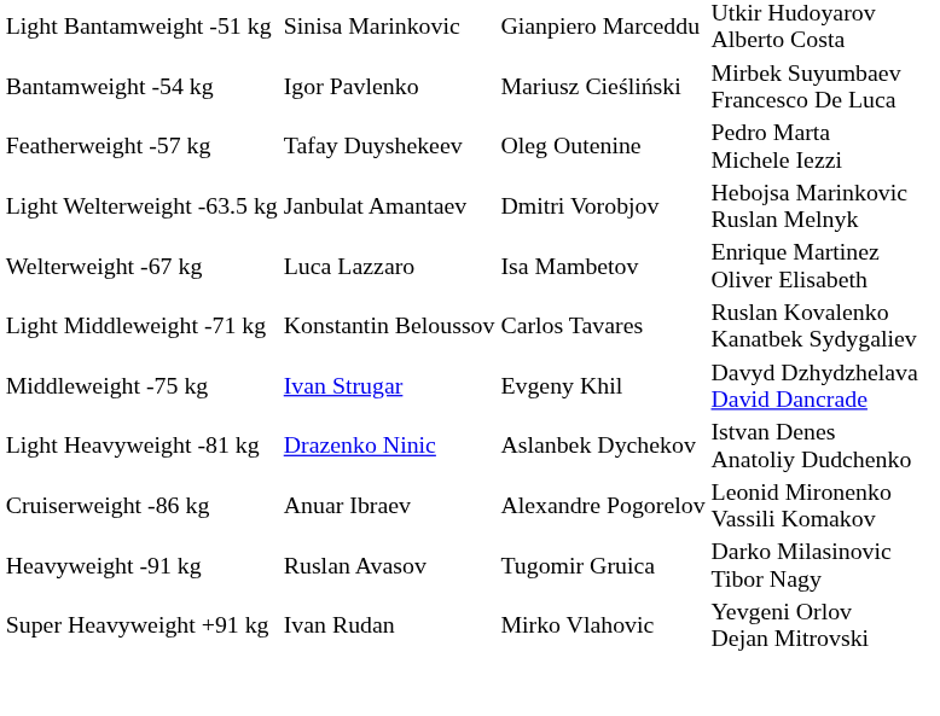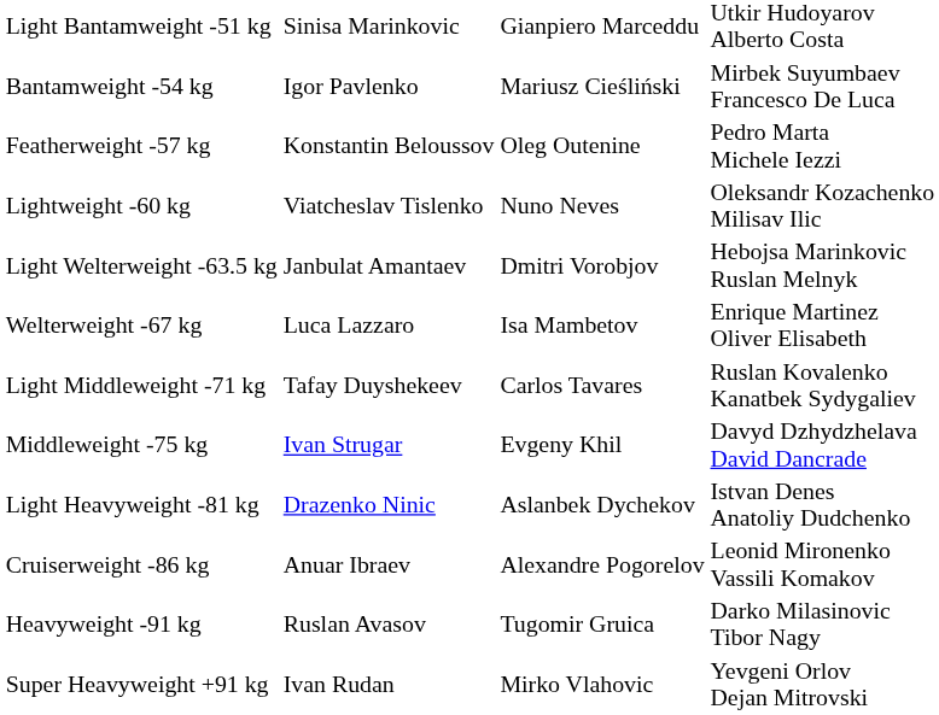Featherweight -57 kg | column 2: Tafay Duyshekeev -> Konstantin Beloussov
+ row: Lightweight -60 kg | Viatcheslav Tislenko | Nuno Neves | Oleksandr Kozachenko Milisav Ilic
Light Middleweight -71 kg | column 2: Konstantin Beloussov -> Tafay Duyshekeev
